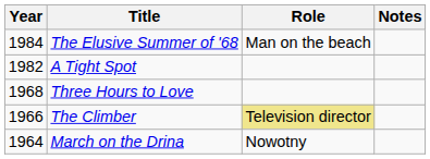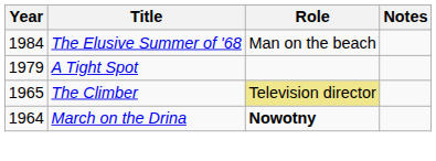A Tight Spot | Year: 1982 -> 1979
- row: 1968 | Three Hours to Love
The Climber | Year: 1966 -> 1965
March on the Drina | Role: normal -> bold
